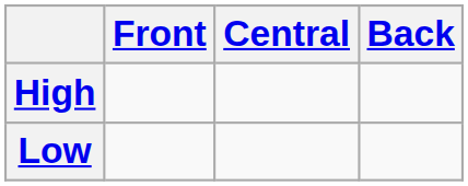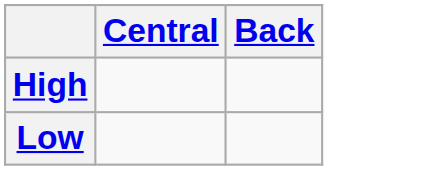- column: Front
